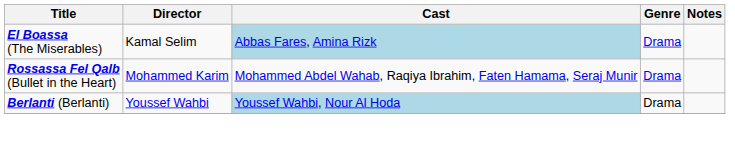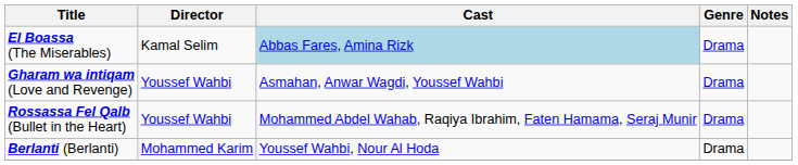+ row: Gharam wa intiqam (Love and Revenge) | Youssef Wahbi | Asmahan, Anwar Wagdi, Youssef Wahbi | Drama
Rossassa Fel Qalb (Bullet in the Heart) | Director: Mohammed Karim -> Youssef Wahbi
Berlanti (Berlanti) | Director: Youssef Wahbi -> Mohammed Karim
Berlanti (Berlanti) | Cast: lightblue background -> no background
